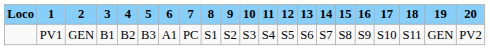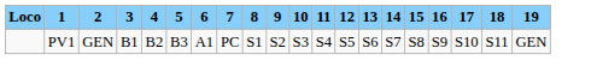- column: 20 | PV2
